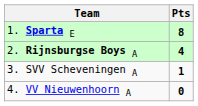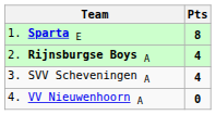3. SVV Scheveningen A | Pts: 1 -> 4
